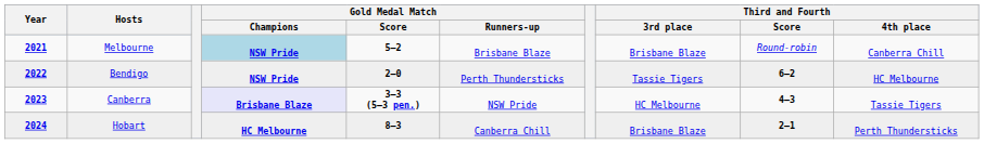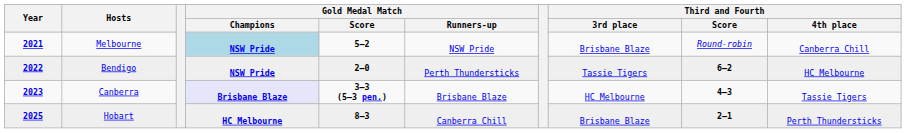Melbourne | Gold Medal Match / Runners-up: Brisbane Blaze -> NSW Pride
Canberra | Gold Medal Match / Runners-up: NSW Pride -> Brisbane Blaze
Hobart | Year: 2024 -> 2025
